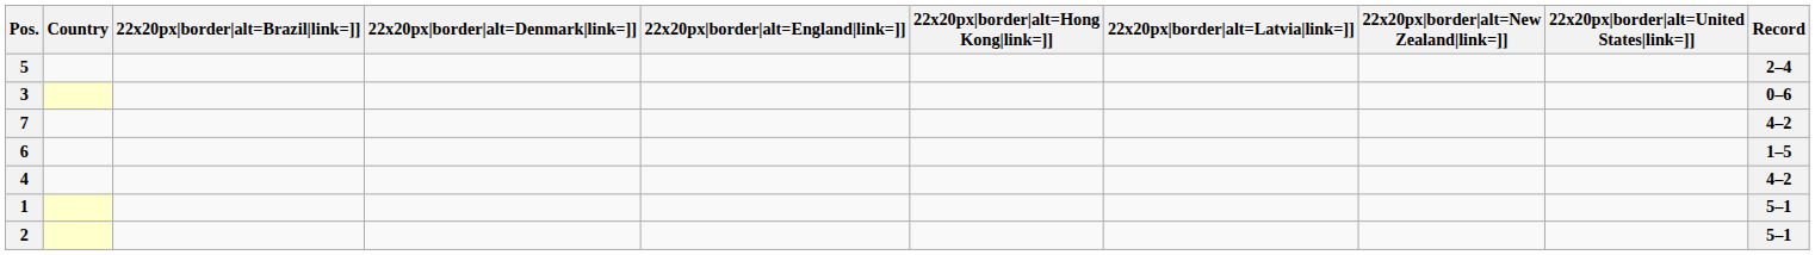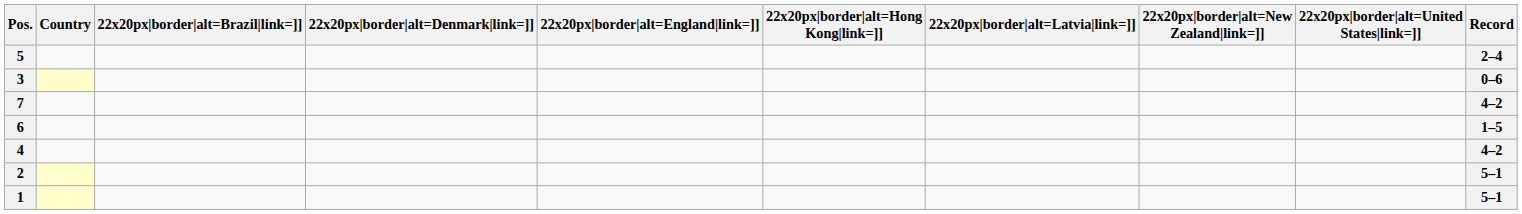rows swapped: 1 <-> 2
